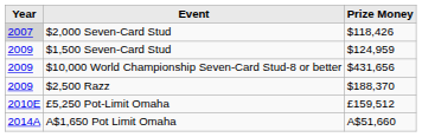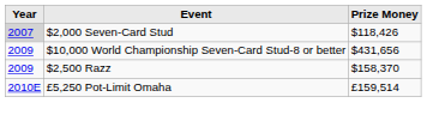- row: 2009 | $1,500 Seven-Card Stud | $124,959
$2,500 Razz | Prize Money: $188,370 -> $158,370
£5,250 Pot-Limit Omaha | Prize Money: £159,512 -> £159,514
- row: 2014A | A$1,650 Pot Limit Omaha | A$51,660
